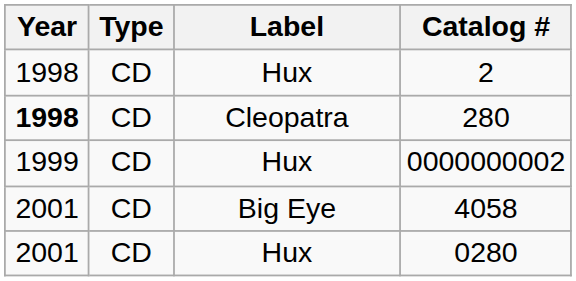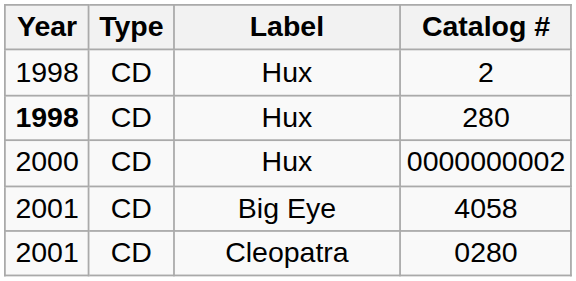280 | Label: Cleopatra -> Hux
0000000002 | Year: 1999 -> 2000
0280 | Label: Hux -> Cleopatra
